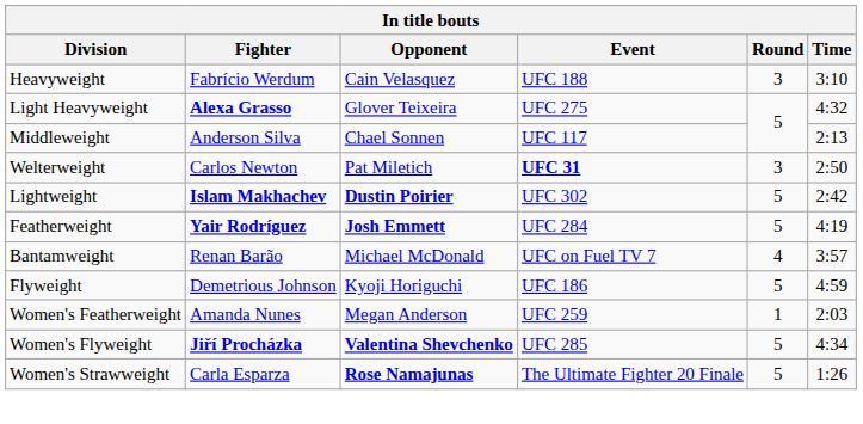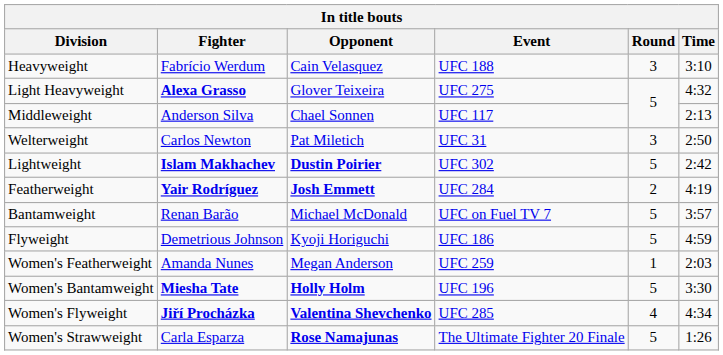Welterweight | Event: bold -> normal
Featherweight | Round: 5 -> 2
Bantamweight | Round: 4 -> 5
+ row: Women's Bantamweight | Miesha Tate | Holly Holm | UFC 196 | 5 | 3:30
Women's Flyweight | Round: 5 -> 4
